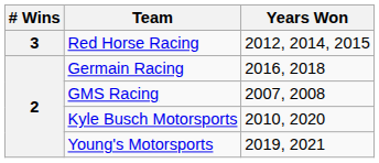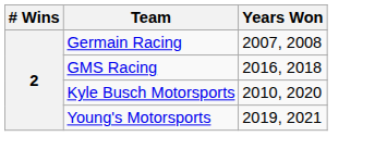- row: 3 | Red Horse Racing | 2012, 2014, 2015
Germain Racing | Years Won: 2016, 2018 -> 2007, 2008
GMS Racing | Years Won: 2007, 2008 -> 2016, 2018
